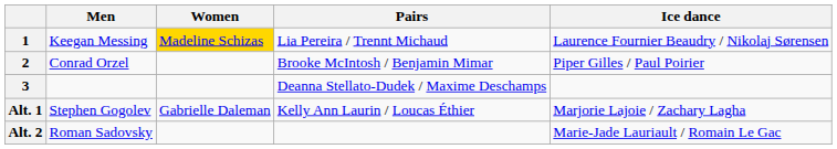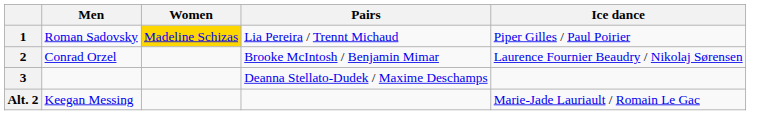1 | Men: Keegan Messing -> Roman Sadovsky
1 | Ice dance: Laurence Fournier Beaudry / Nikolaj Sørensen -> Piper Gilles / Paul Poirier
2 | Ice dance: Piper Gilles / Paul Poirier -> Laurence Fournier Beaudry / Nikolaj Sørensen
- row: Alt. 1 | Stephen Gogolev | Gabrielle Daleman | Kelly Ann Laurin / Loucas Éthier | Marjorie Lajoie / Zachary Lagha
Alt. 2 | Men: Roman Sadovsky -> Keegan Messing
